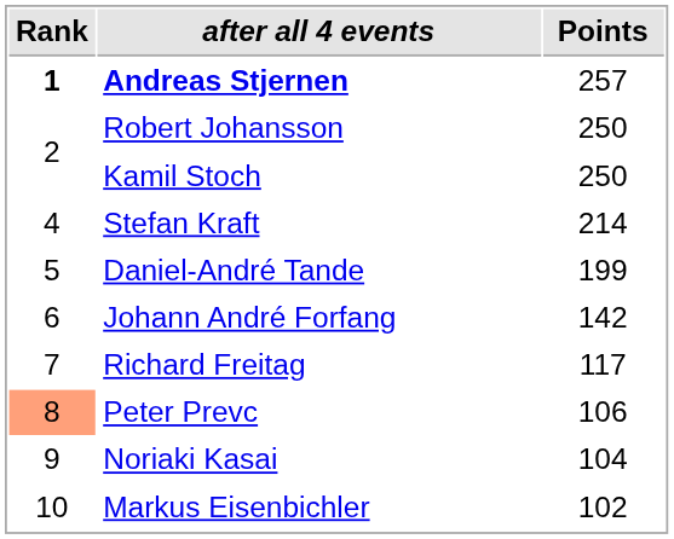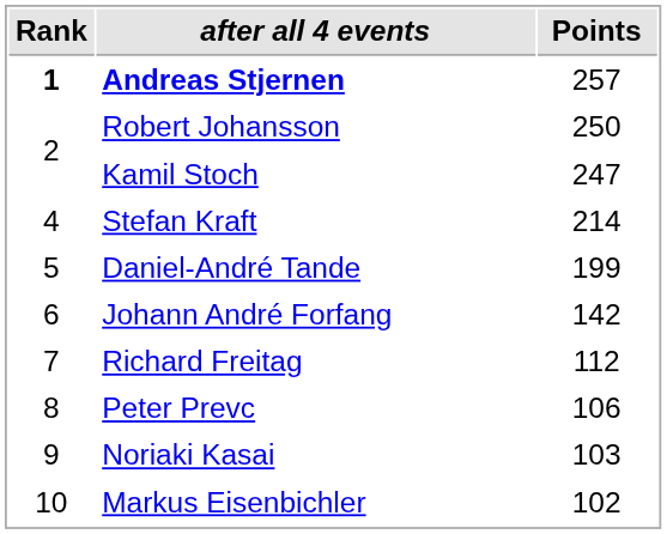Kamil Stoch | Points: 250 -> 247
Richard Freitag | Points: 117 -> 112
Peter Prevc | Rank: lightsalmon background -> no background
Noriaki Kasai | Points: 104 -> 103
